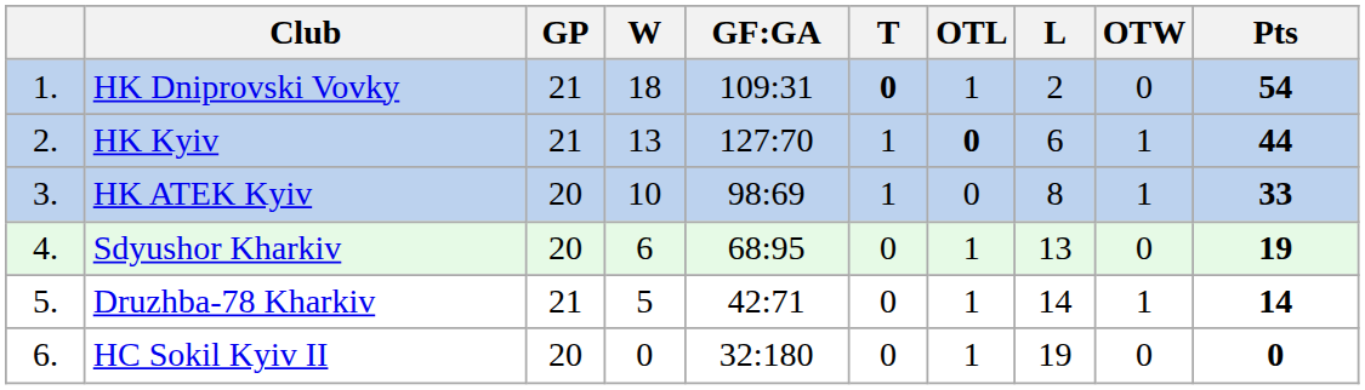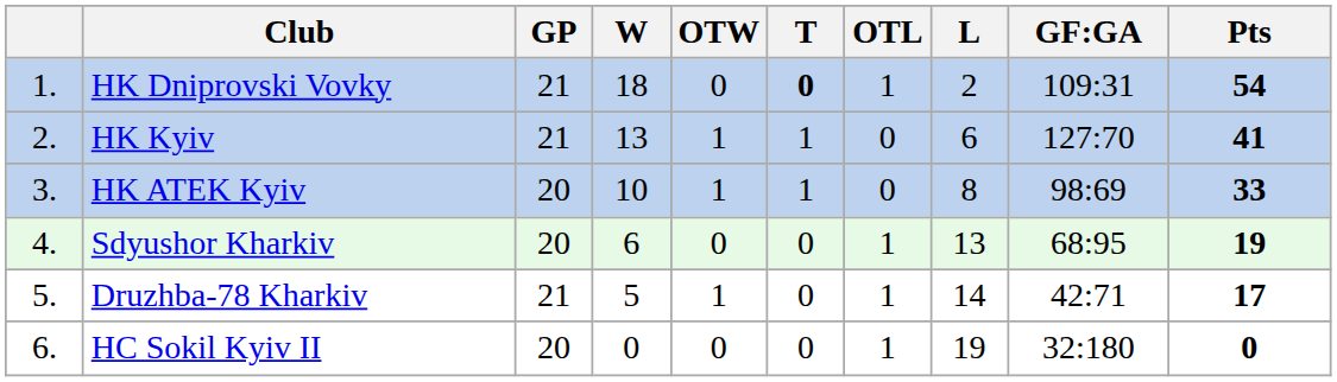columns swapped: OTW <-> GF:GA
HK Kyiv | OTL: bold -> normal
HK Kyiv | Pts: 44 -> 41
Druzhba-78 Kharkiv | Pts: 14 -> 17
